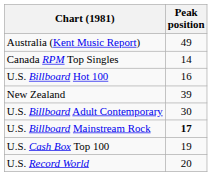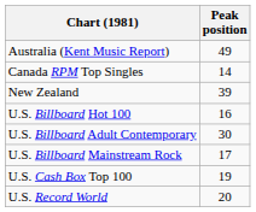rows swapped: New Zealand <-> U.S. Billboard Hot 100
U.S. Billboard Mainstream Rock | Peak position: bold -> normal
